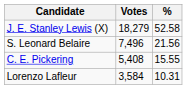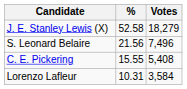columns swapped: Votes <-> %
